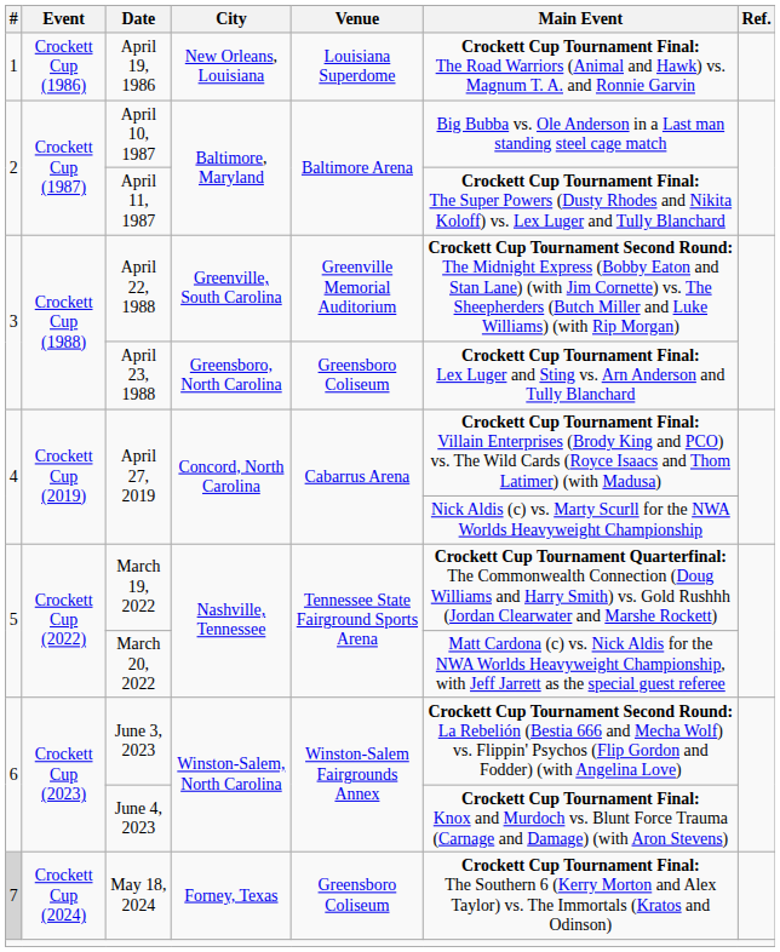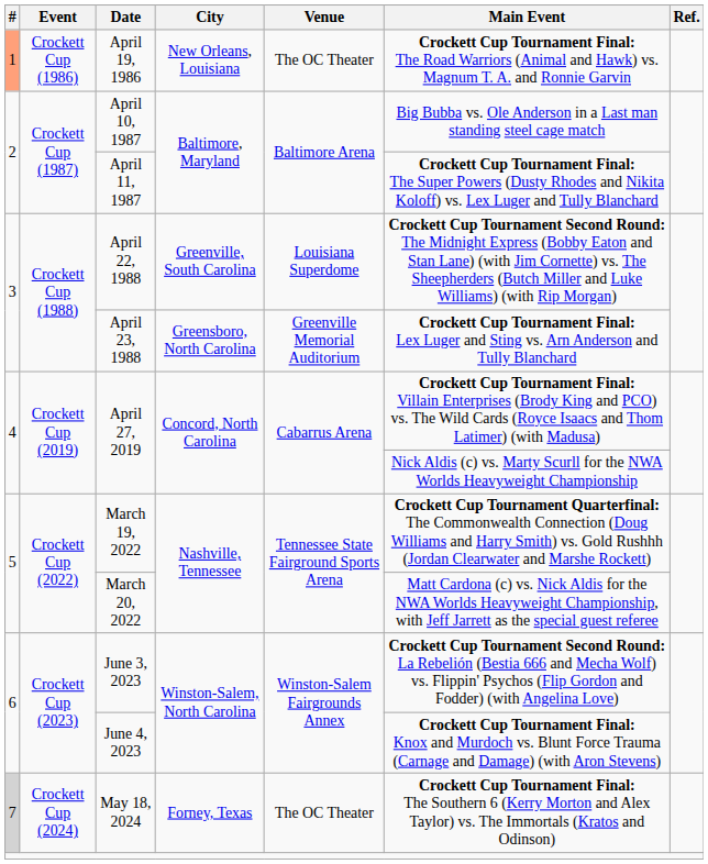April 19, 1986 | #: no background -> lightsalmon background
April 19, 1986 | Venue: Louisiana Superdome -> The OC Theater
April 22, 1988 | Venue: Greenville Memorial Auditorium -> Louisiana Superdome
April 23, 1988 | Venue: Greensboro Coliseum -> Greenville Memorial Auditorium
May 18, 2024 | Venue: Greensboro Coliseum -> The OC Theater
